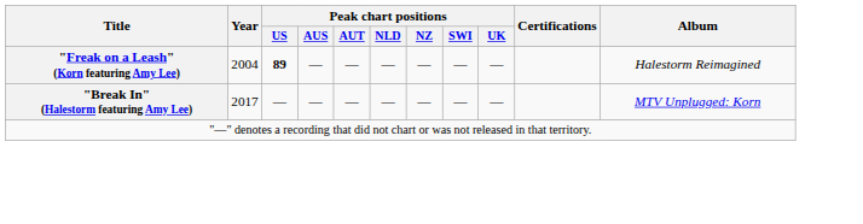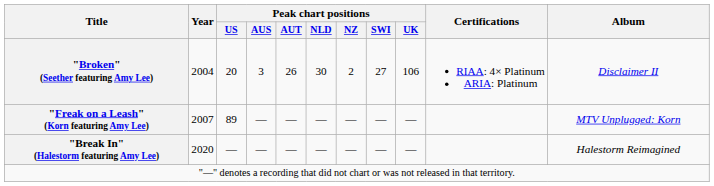+ row: "Broken" (Seether featuring Amy Lee) | 2004 | 20 | 3 | 26 | 30 | 2 | 27 | 106 | RIAA: 4× Platinum ARIA: Platinum | Disclaimer II
"Freak on a Leash" (Korn featuring Amy Lee) | Year: 2004 -> 2007
"Freak on a Leash" (Korn featuring Amy Lee) | Peak chart positions / US: bold -> normal
"Freak on a Leash" (Korn featuring Amy Lee) | Album: Halestorm Reimagined -> MTV Unplugged: Korn
"Break In" (Halestorm featuring Amy Lee) | Year: 2017 -> 2020
"Break In" (Halestorm featuring Amy Lee) | Album: MTV Unplugged: Korn -> Halestorm Reimagined
